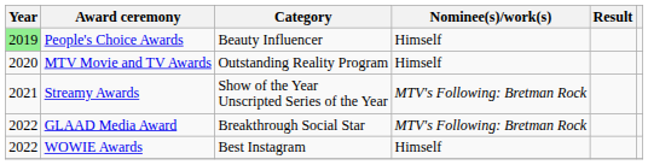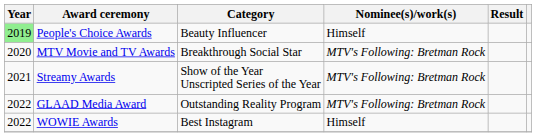MTV Movie and TV Awards | Category: Outstanding Reality Program -> Breakthrough Social Star
MTV Movie and TV Awards | Nominee(s)/work(s): Himself -> MTV's Following: Bretman Rock
GLAAD Media Award | Category: Breakthrough Social Star -> Outstanding Reality Program
